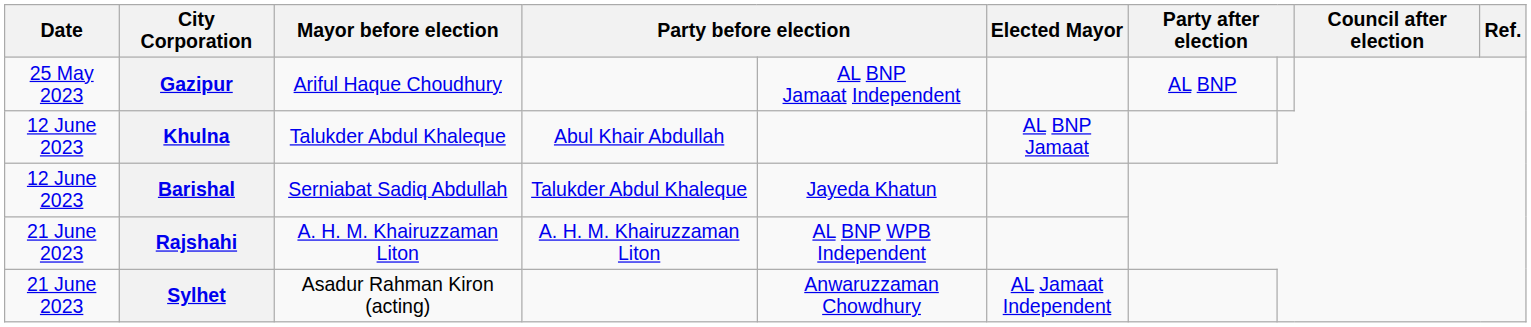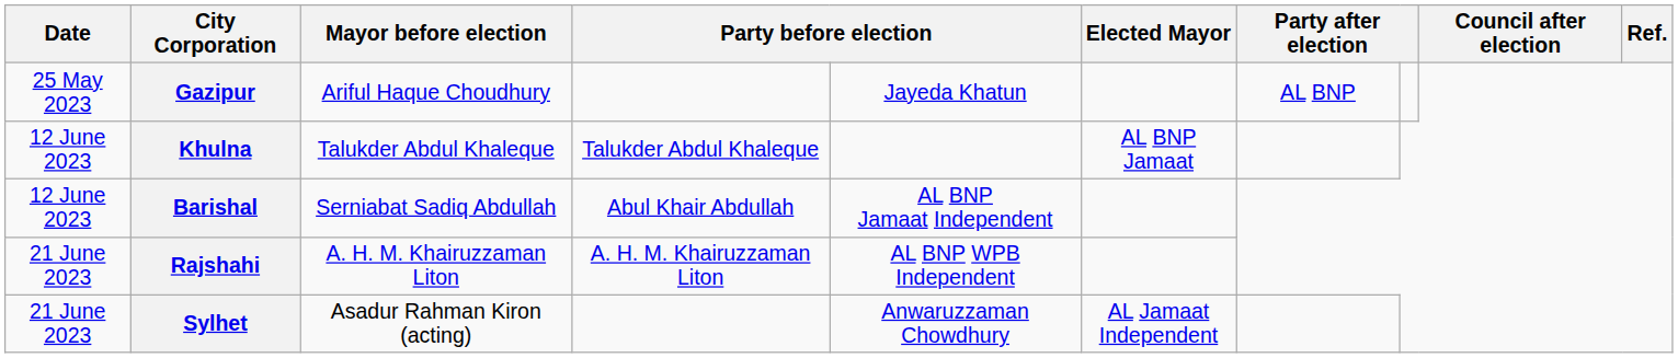Gazipur | column 5: AL BNP Jamaat Independent -> Jayeda Khatun
Khulna | column 4: Abul Khair Abdullah -> Talukder Abdul Khaleque
Barishal | column 4: Talukder Abdul Khaleque -> Abul Khair Abdullah
Barishal | column 5: Jayeda Khatun -> AL BNP Jamaat Independent
